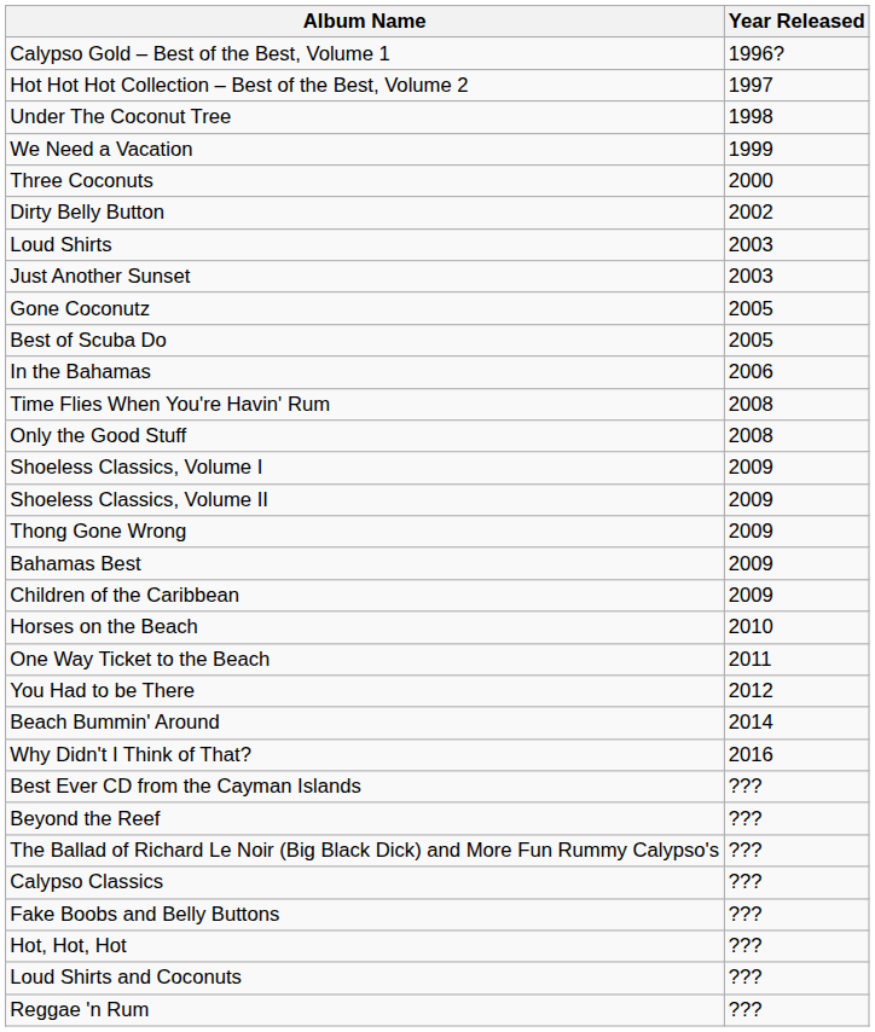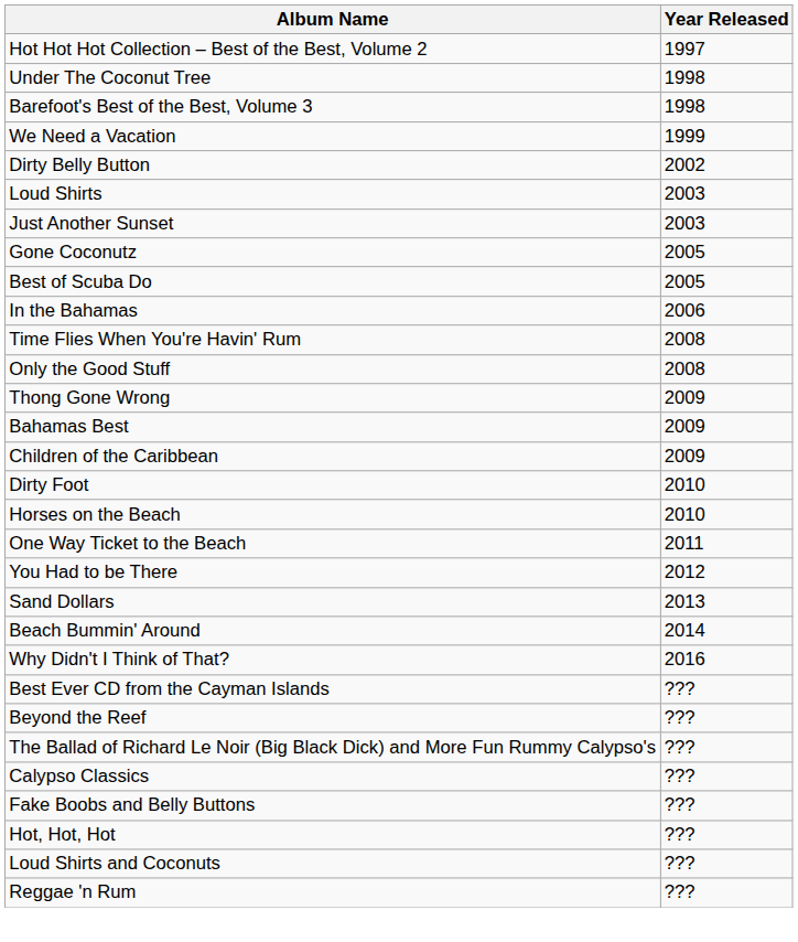- row: Calypso Gold – Best of the Best, Volume 1 | 1996?
+ row: Barefoot's Best of the Best, Volume 3 | 1998
- row: Three Coconuts | 2000
- row: Shoeless Classics, Volume I | 2009
- row: Shoeless Classics, Volume II | 2009
+ row: Dirty Foot | 2010
+ row: Sand Dollars | 2013
